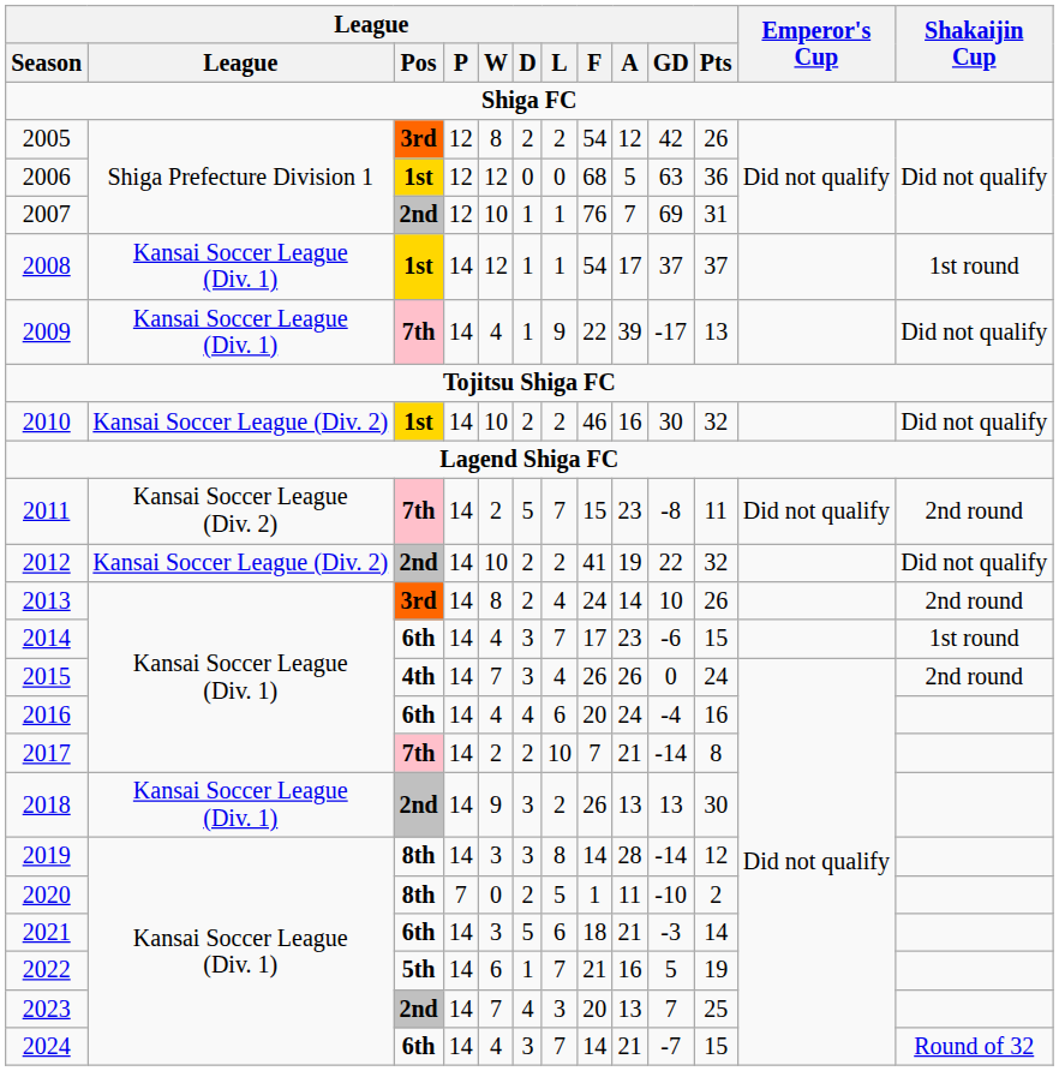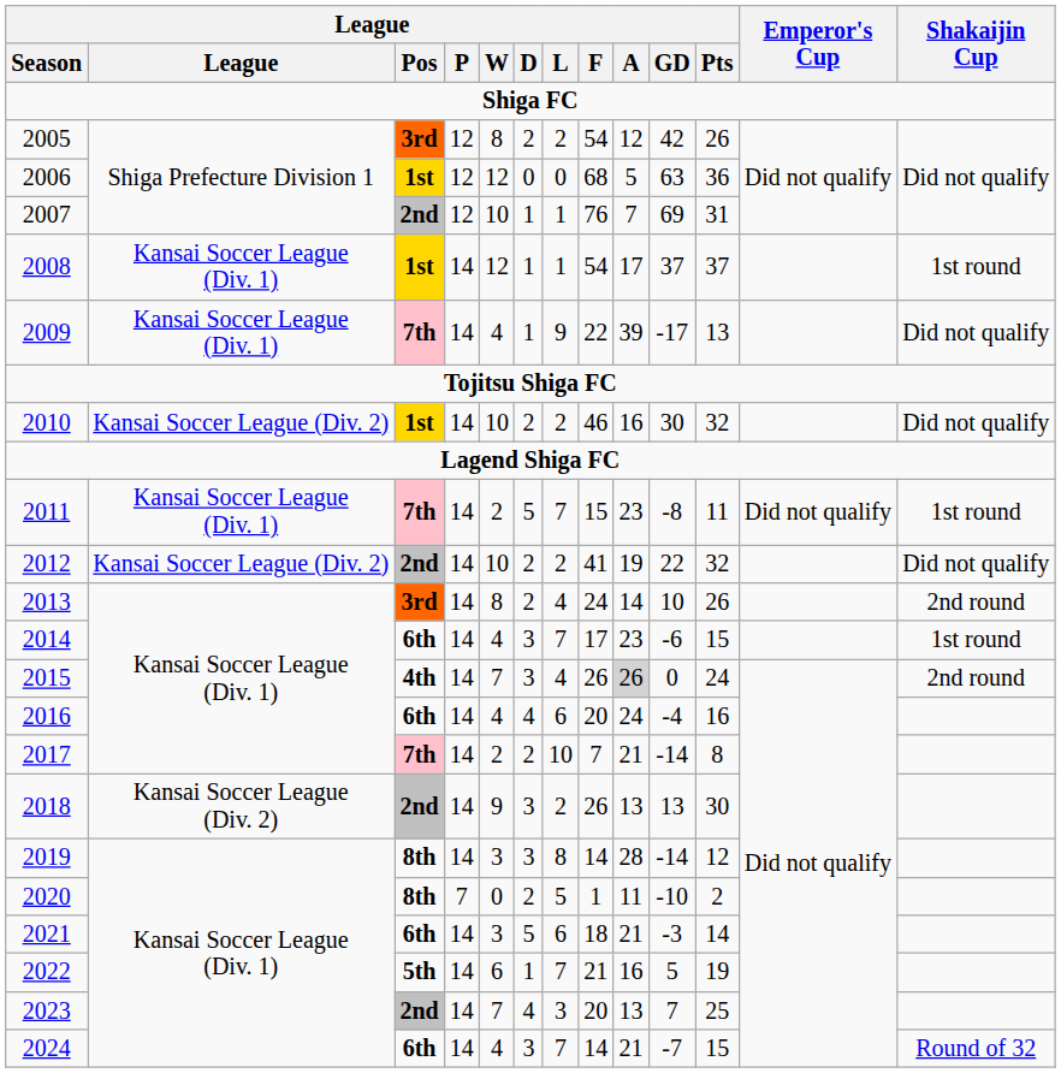2011 | League: Kansai Soccer League (Div. 2) -> Kansai Soccer League (Div. 1)
2011 | Shakaijin Cup: 2nd round -> 1st round
2015 | League / A: no background -> lightgrey background
2018 | League: Kansai Soccer League (Div. 1) -> Kansai Soccer League (Div. 2)
